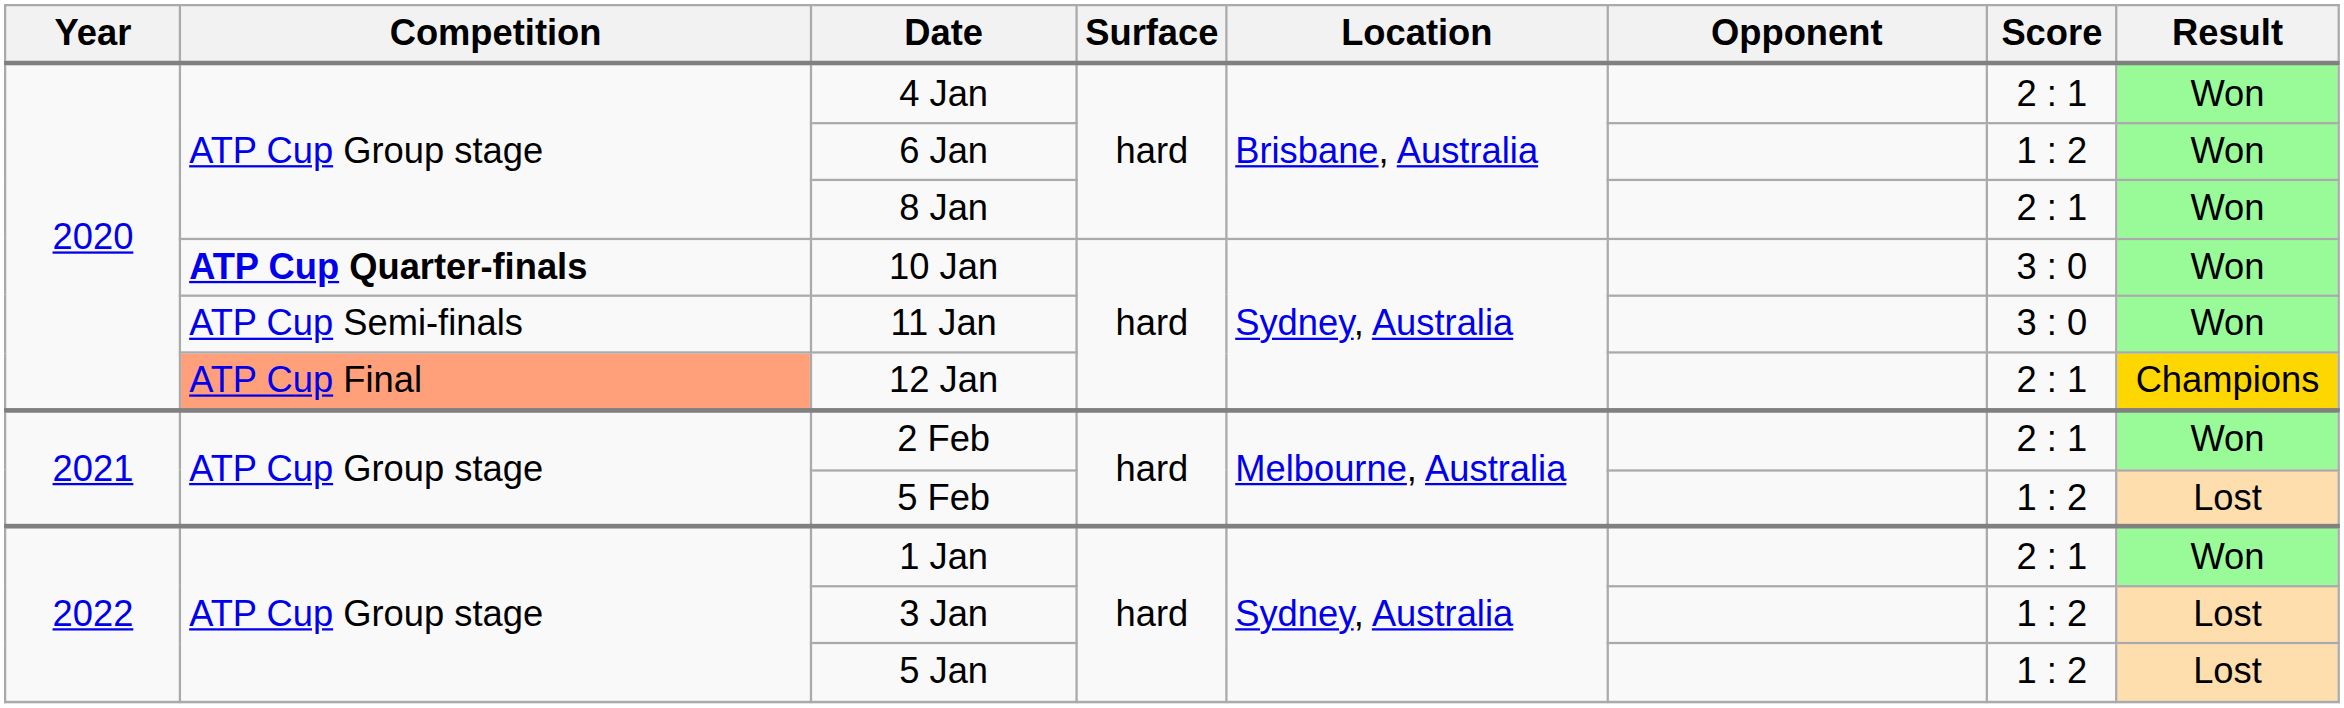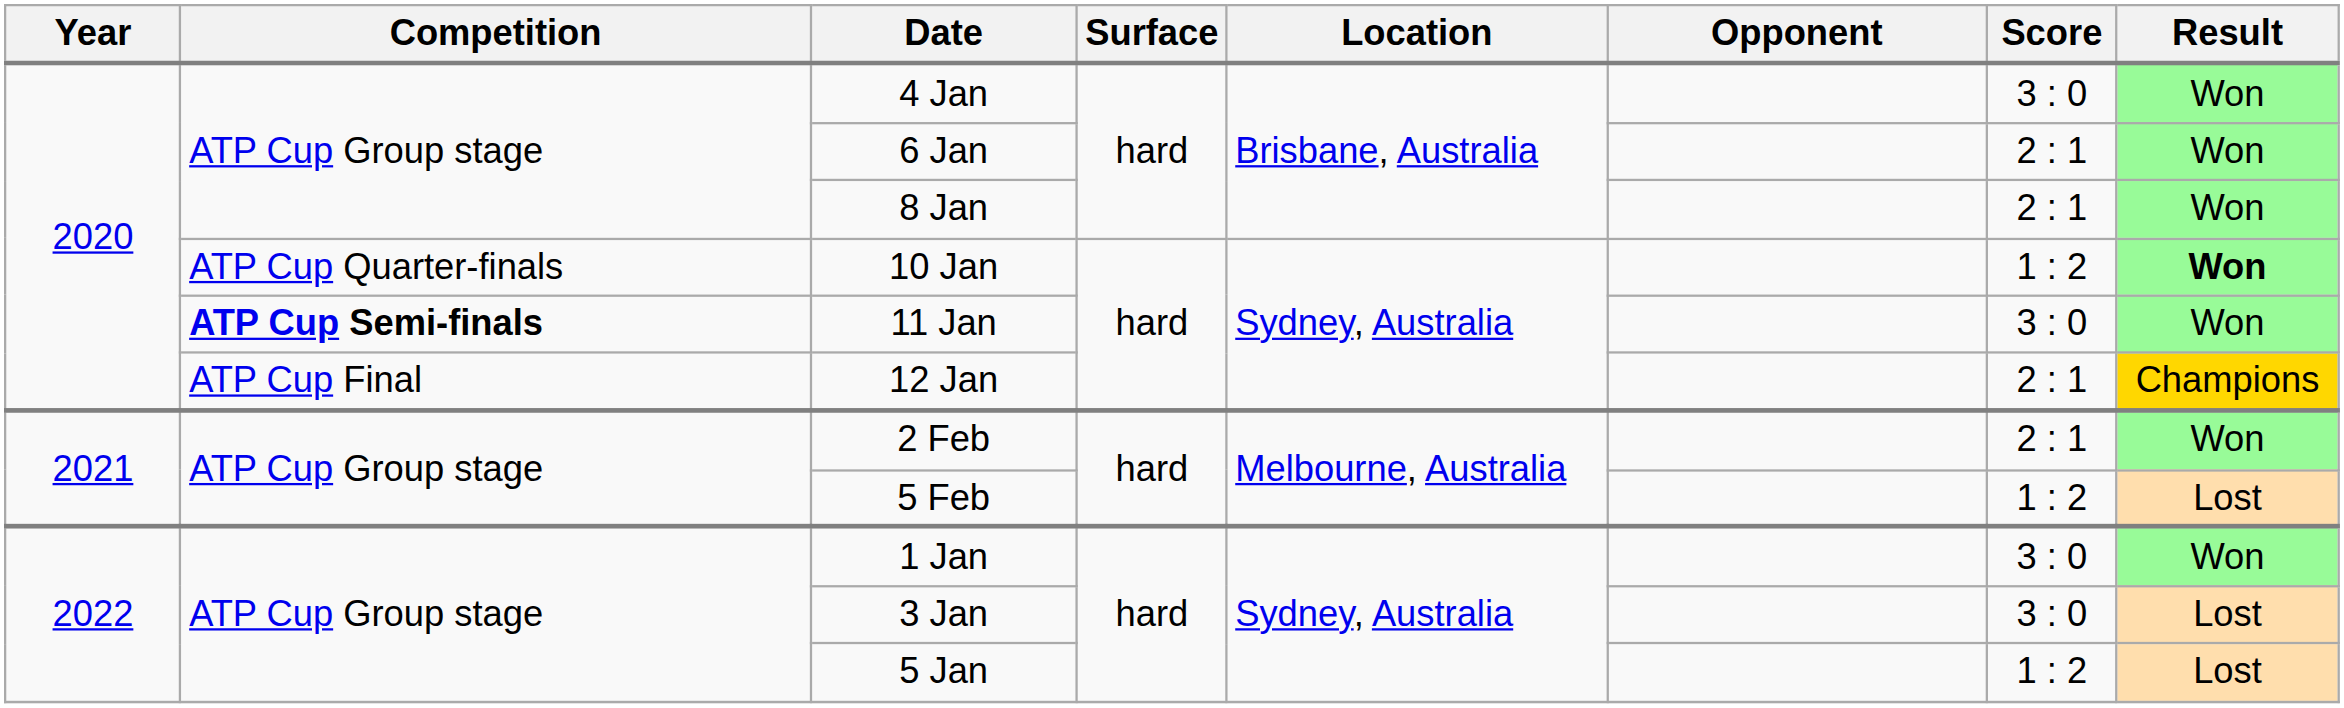4 Jan | Score: 2 : 1 -> 3 : 0
6 Jan | Score: 1 : 2 -> 2 : 1
10 Jan | Competition: bold -> normal
10 Jan | Score: 3 : 0 -> 1 : 2
10 Jan | Result: normal -> bold
11 Jan | Competition: normal -> bold
12 Jan | Competition: lightsalmon background -> no background
1 Jan | Score: 2 : 1 -> 3 : 0
3 Jan | Score: 1 : 2 -> 3 : 0
